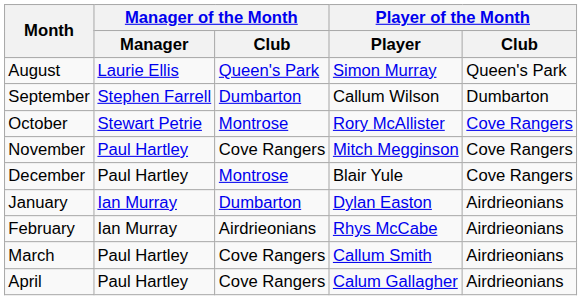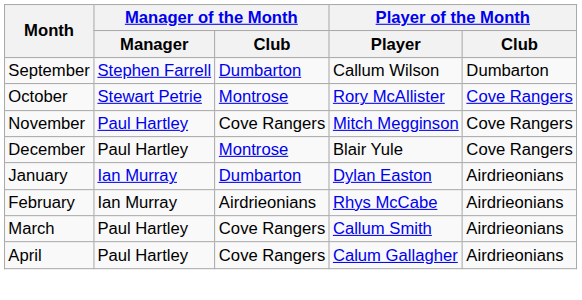- row: August | Laurie Ellis | Queen's Park | Simon Murray | Queen's Park
